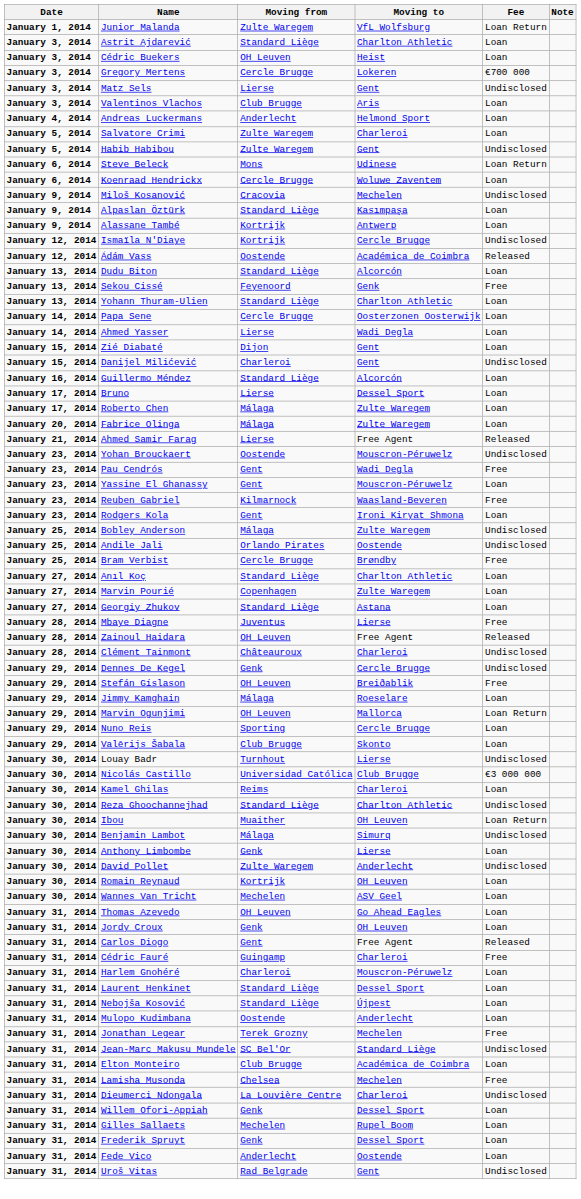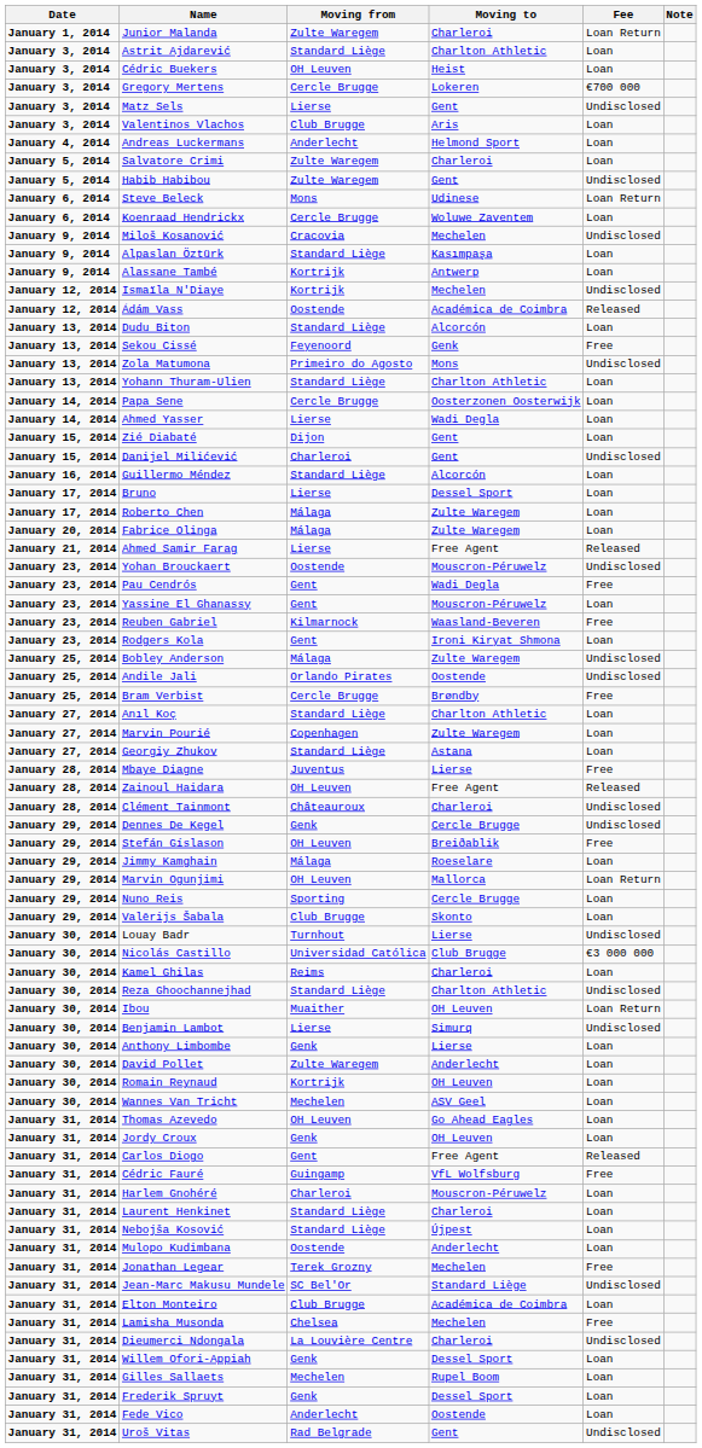Junior Malanda | Moving to: VfL Wolfsburg -> Charleroi
Ismaïla N'Diaye | Moving to: Cercle Brugge -> Mechelen
+ row: January 13, 2014 | Zola Matumona | Primeiro do Agosto | Mons | Undisclosed
Benjamin Lambot | Moving from: Málaga -> Lierse
David Pollet | Fee: Undisclosed -> Loan
Cédric Fauré | Moving to: Charleroi -> VfL Wolfsburg
Laurent Henkinet | Moving to: Dessel Sport -> Charleroi
